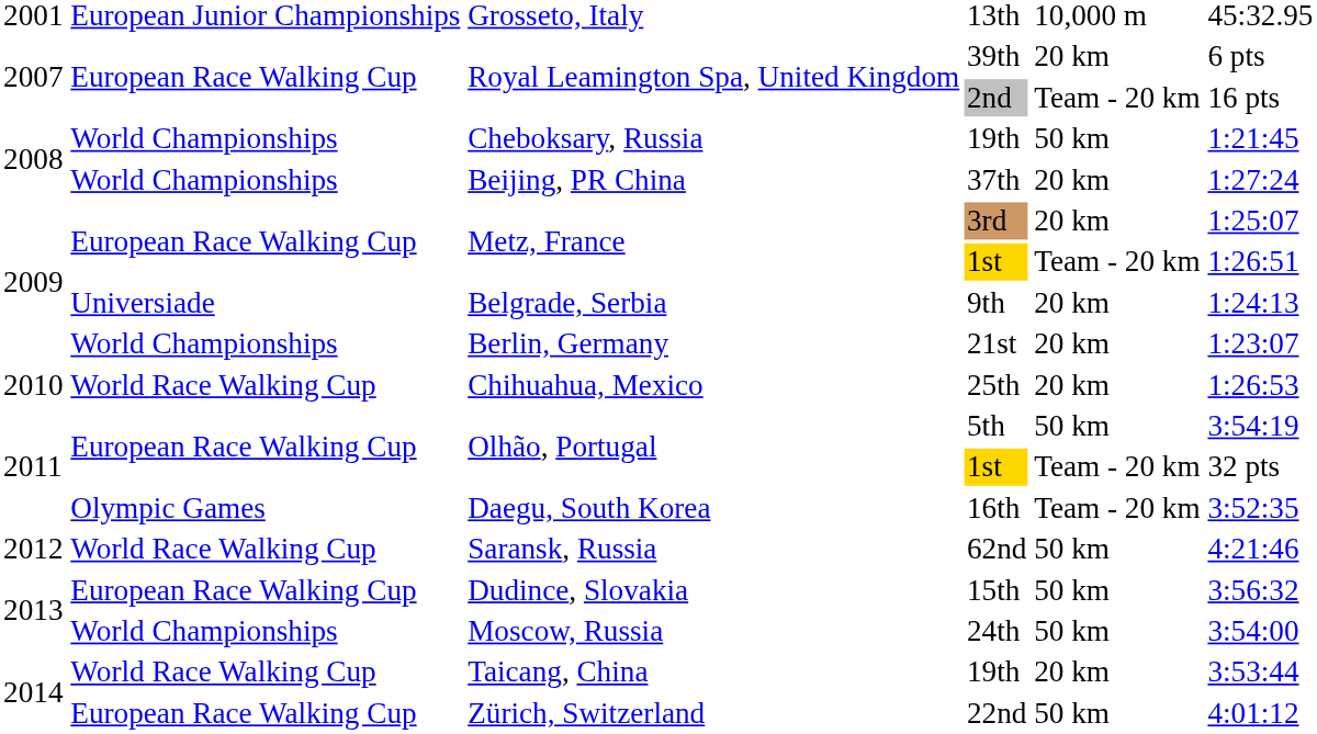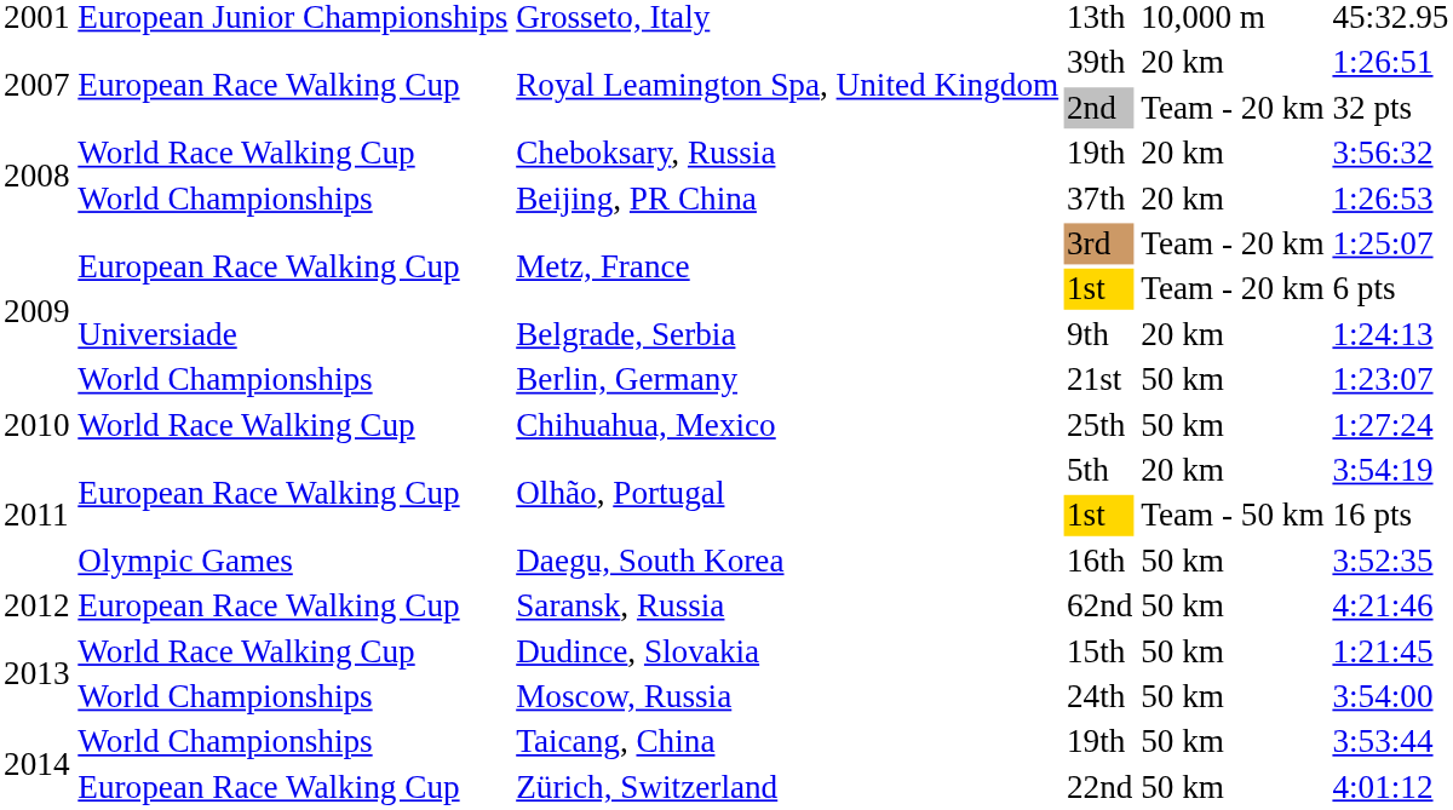39th | column 6: 6 pts -> 1:26:51
2nd | column 6: 16 pts -> 32 pts
Cheboksary, Russia / 19th | column 2: World Championships -> World Race Walking Cup
Cheboksary, Russia / 19th | column 5: 50 km -> 20 km
Cheboksary, Russia / 19th | column 6: 1:21:45 -> 3:56:32
37th | column 6: 1:27:24 -> 1:26:53
3rd | column 5: 20 km -> Team - 20 km
Metz, France / 1st | column 6: 1:26:51 -> 6 pts
21st | column 5: 20 km -> 50 km
25th | column 5: 20 km -> 50 km
25th | column 6: 1:26:53 -> 1:27:24
5th | column 5: 50 km -> 20 km
Olhão, Portugal / 1st | column 5: Team - 20 km -> Team - 50 km
Olhão, Portugal / 1st | column 6: 32 pts -> 16 pts
16th | column 5: Team - 20 km -> 50 km
62nd | column 2: World Race Walking Cup -> European Race Walking Cup
15th | column 2: European Race Walking Cup -> World Race Walking Cup
15th | column 6: 3:56:32 -> 1:21:45
Taicang, China / 19th | column 2: World Race Walking Cup -> World Championships
Taicang, China / 19th | column 5: 20 km -> 50 km
